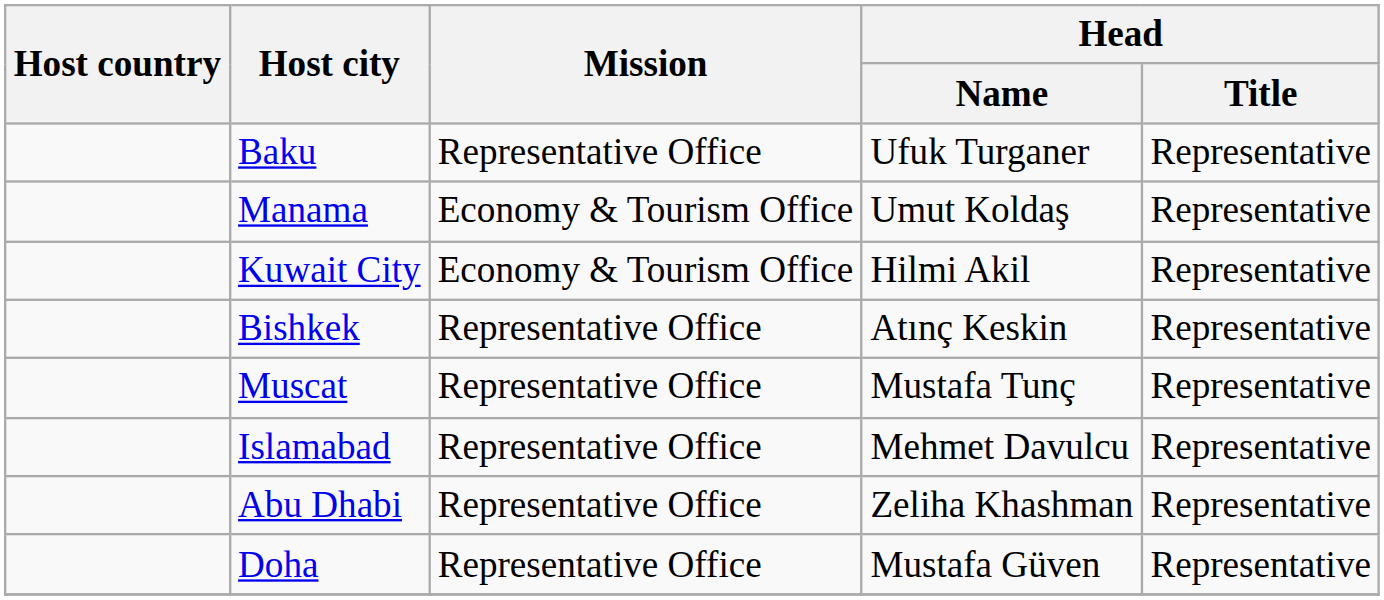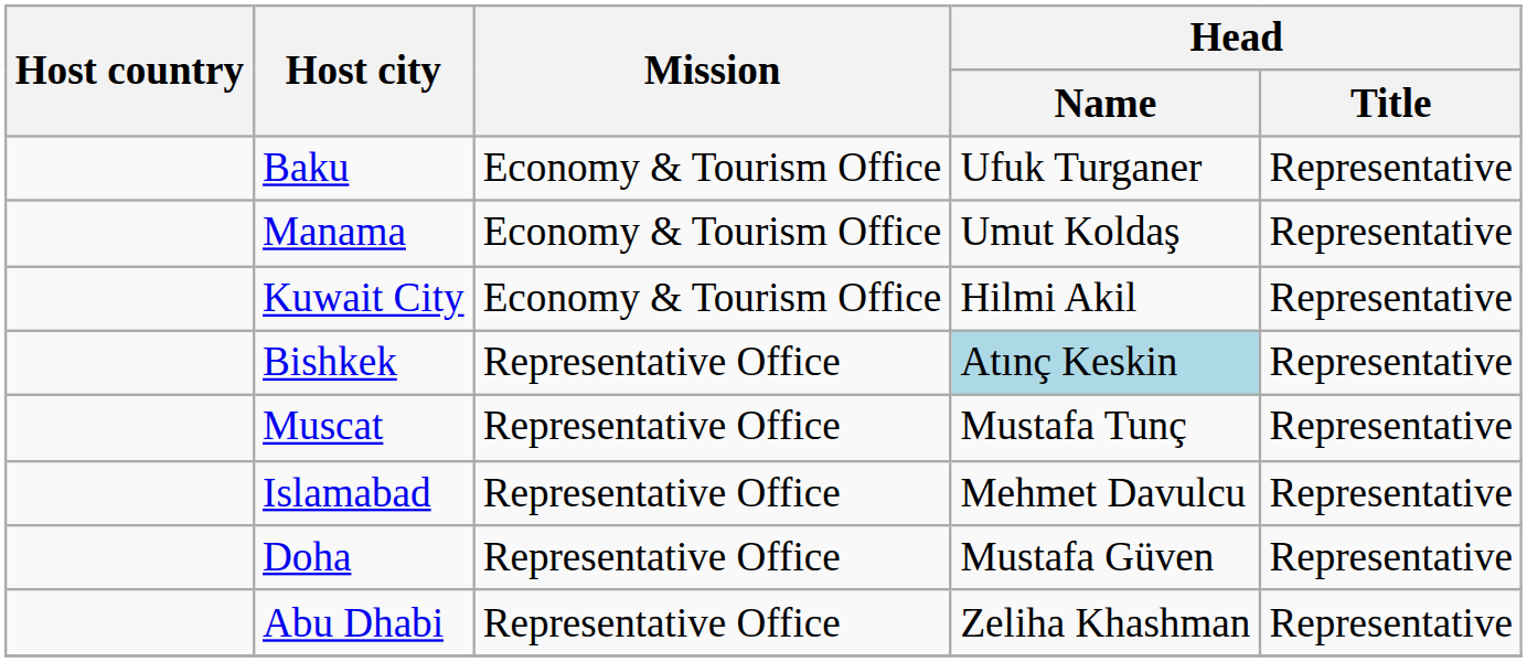Baku | Mission: Representative Office -> Economy & Tourism Office
Bishkek | Head / Name: no background -> lightblue background
rows swapped: Doha <-> Abu Dhabi
